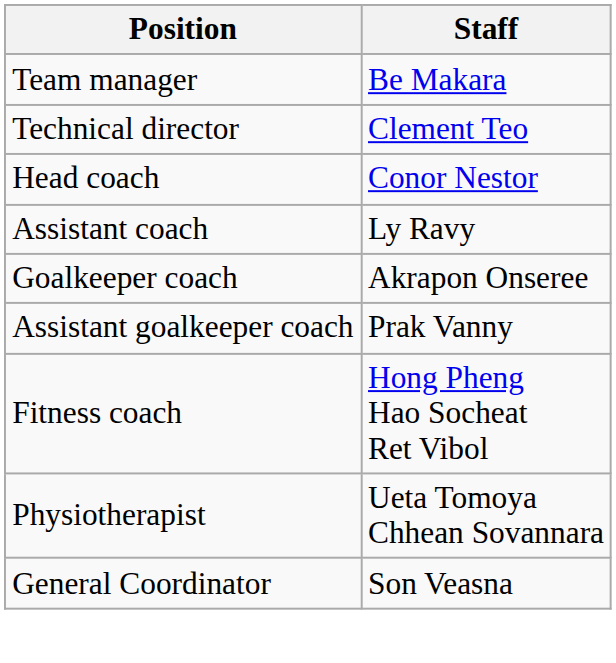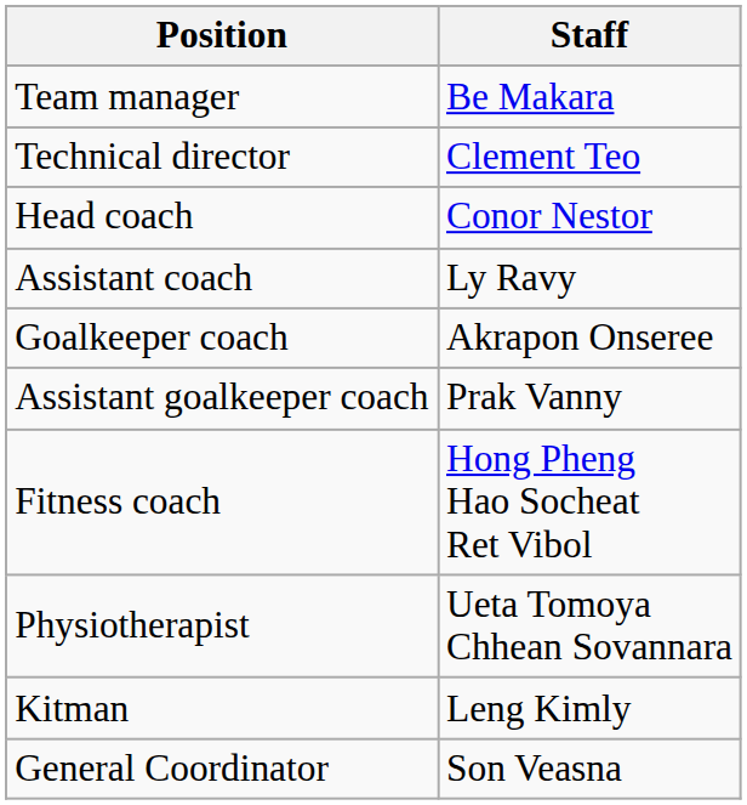+ row: Kitman | Leng Kimly
